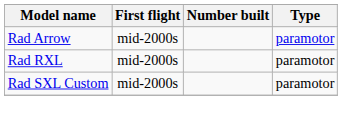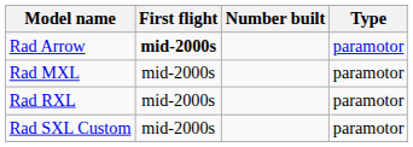Rad Arrow | First flight: normal -> bold
+ row: Rad MXL | mid-2000s | paramotor
